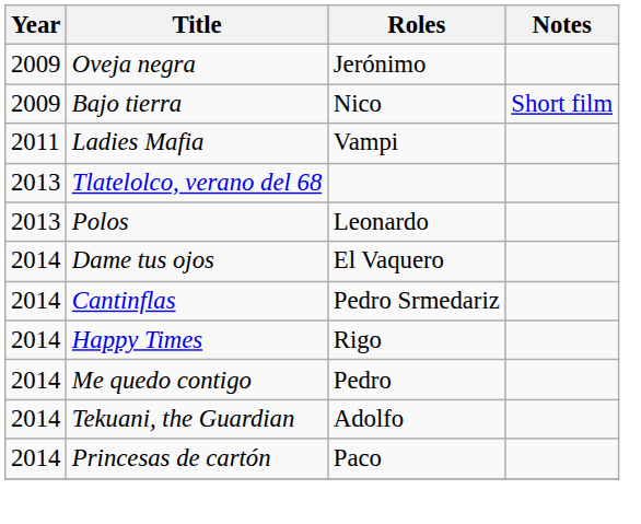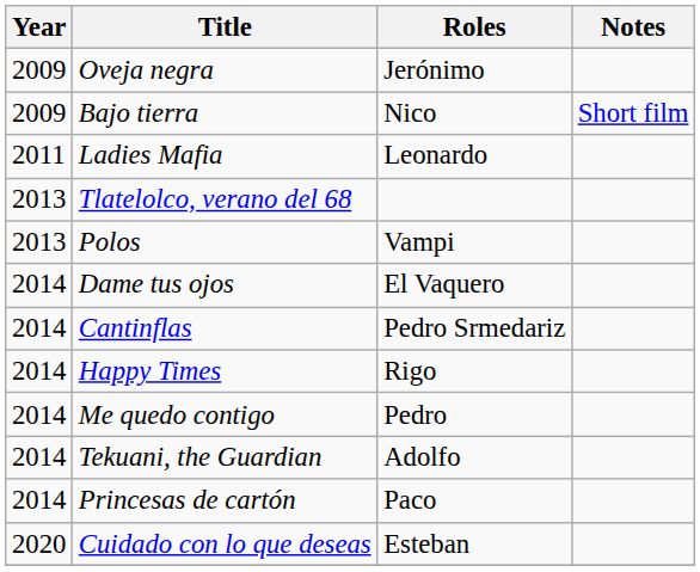Ladies Mafia | Roles: Vampi -> Leonardo
Polos | Roles: Leonardo -> Vampi
+ row: 2020 | Cuidado con lo que deseas | Esteban
